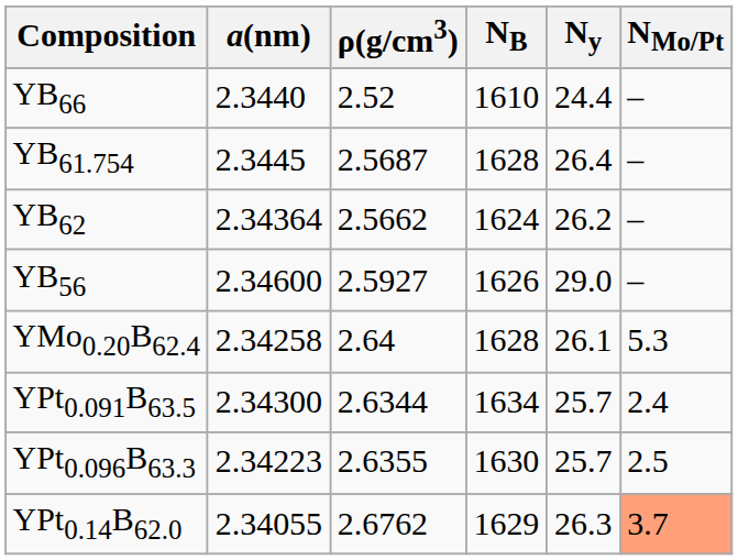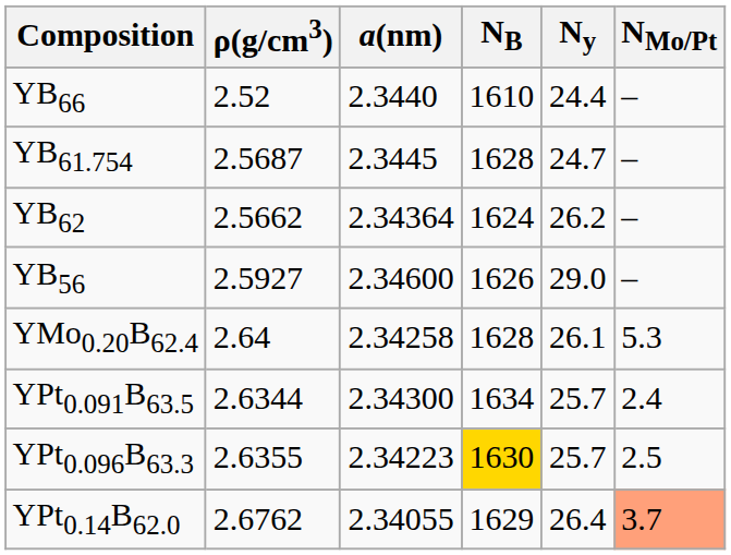columns swapped: a(nm) <-> ρ(g/cm3)
YB61.754 | Ny: 26.4 -> 24.7
YPt0.096B63.3 | NB: no background -> gold background
YPt0.14B62.0 | Ny: 26.3 -> 26.4
